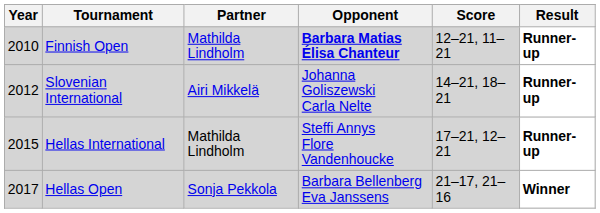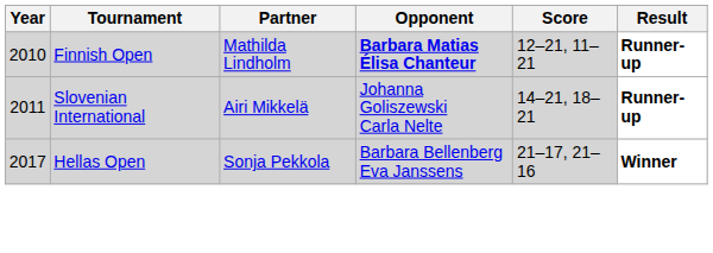Slovenian International | Year: 2012 -> 2011
- row: 2015 | Hellas International | Mathilda Lindholm | Steffi Annys Flore Vandenhoucke | 17–21, 12–21 | Runner-up
